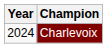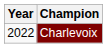Charlevoix | Year: 2024 -> 2022
